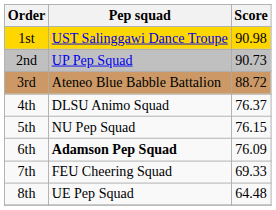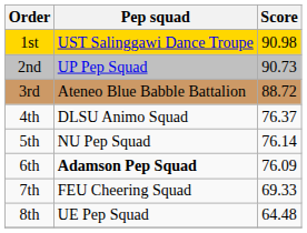5th | Score: 76.15 -> 76.14
